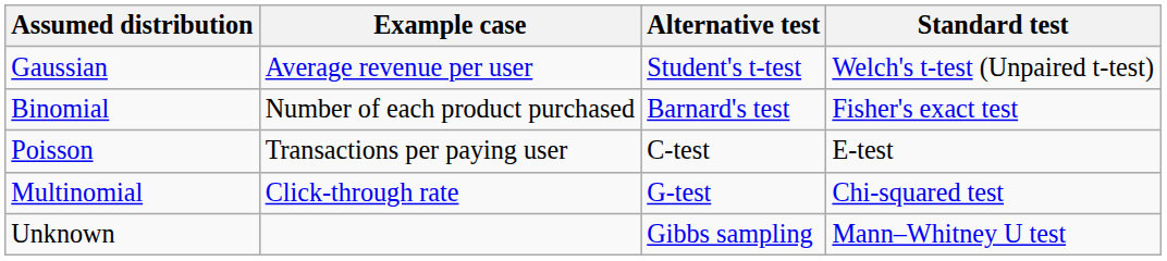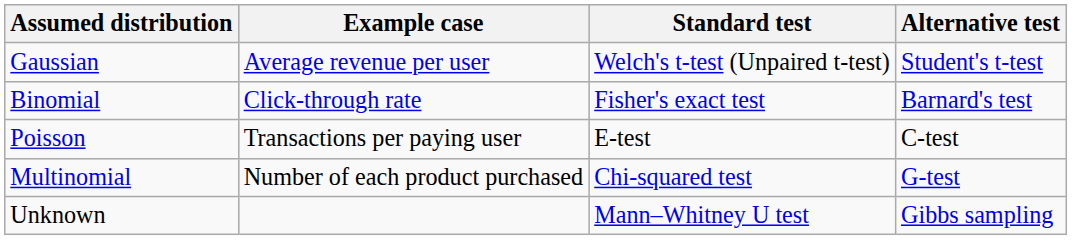columns swapped: Standard test <-> Alternative test
Binomial | Example case: Number of each product purchased -> Click-through rate
Multinomial | Example case: Click-through rate -> Number of each product purchased
